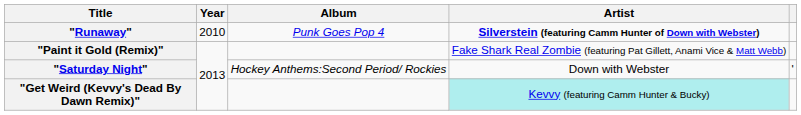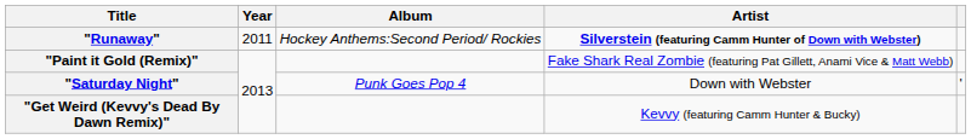"Runaway" | Year: 2010 -> 2011
"Runaway" | Album: Punk Goes Pop 4 -> Hockey Anthems:Second Period/ Rockies
"Saturday Night" | Album: Hockey Anthems:Second Period/ Rockies -> Punk Goes Pop 4
"Get Weird (Kevvy's Dead By Dawn Remix)" | Artist: paleturquoise background -> no background
